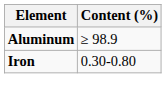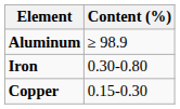+ row: Copper | 0.15-0.30
